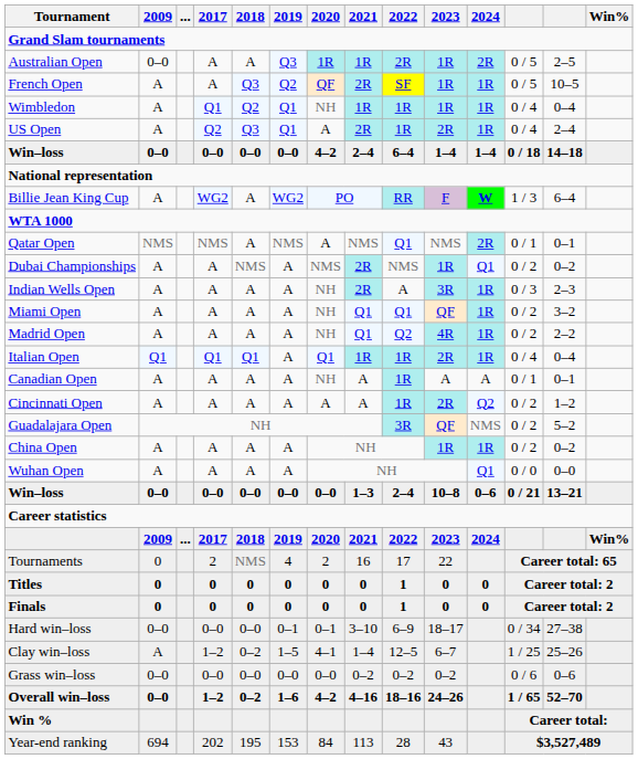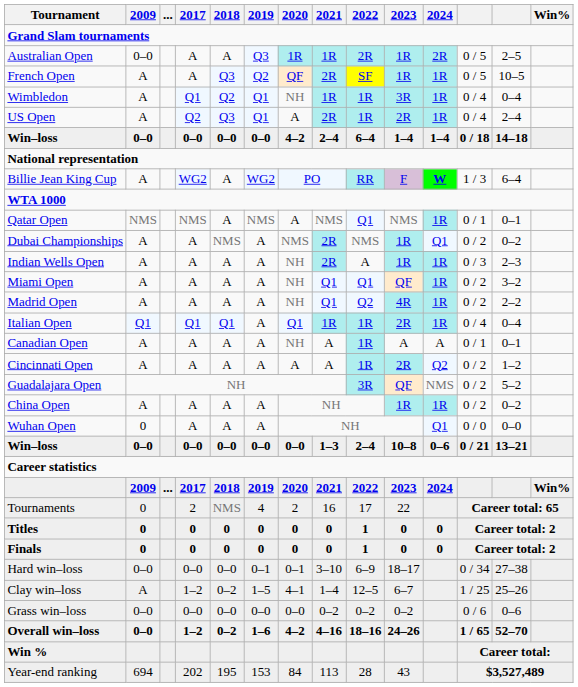Wimbledon | 2023: 1R -> 3R
Qatar Open | 2024: 2R -> 1R
Indian Wells Open | 2023: 3R -> 1R
Wuhan Open | 2009: A -> 0
